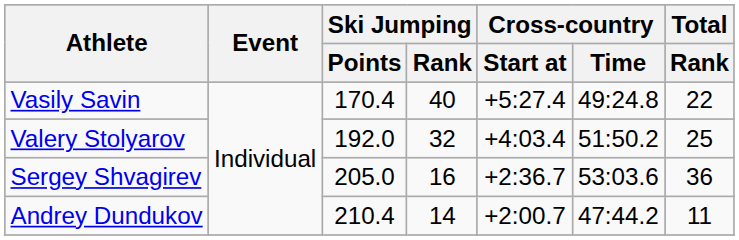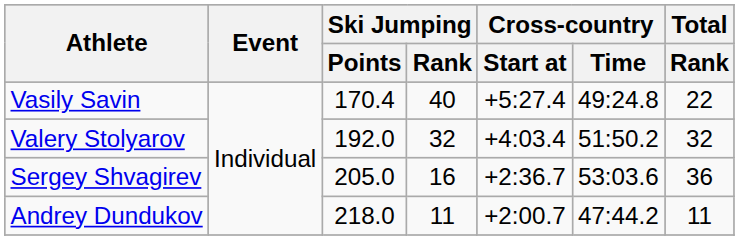Valery Stolyarov | Total / Rank: 25 -> 32
Andrey Dundukov | Ski Jumping / Points: 210.4 -> 218.0
Andrey Dundukov | Ski Jumping / Rank: 14 -> 11
